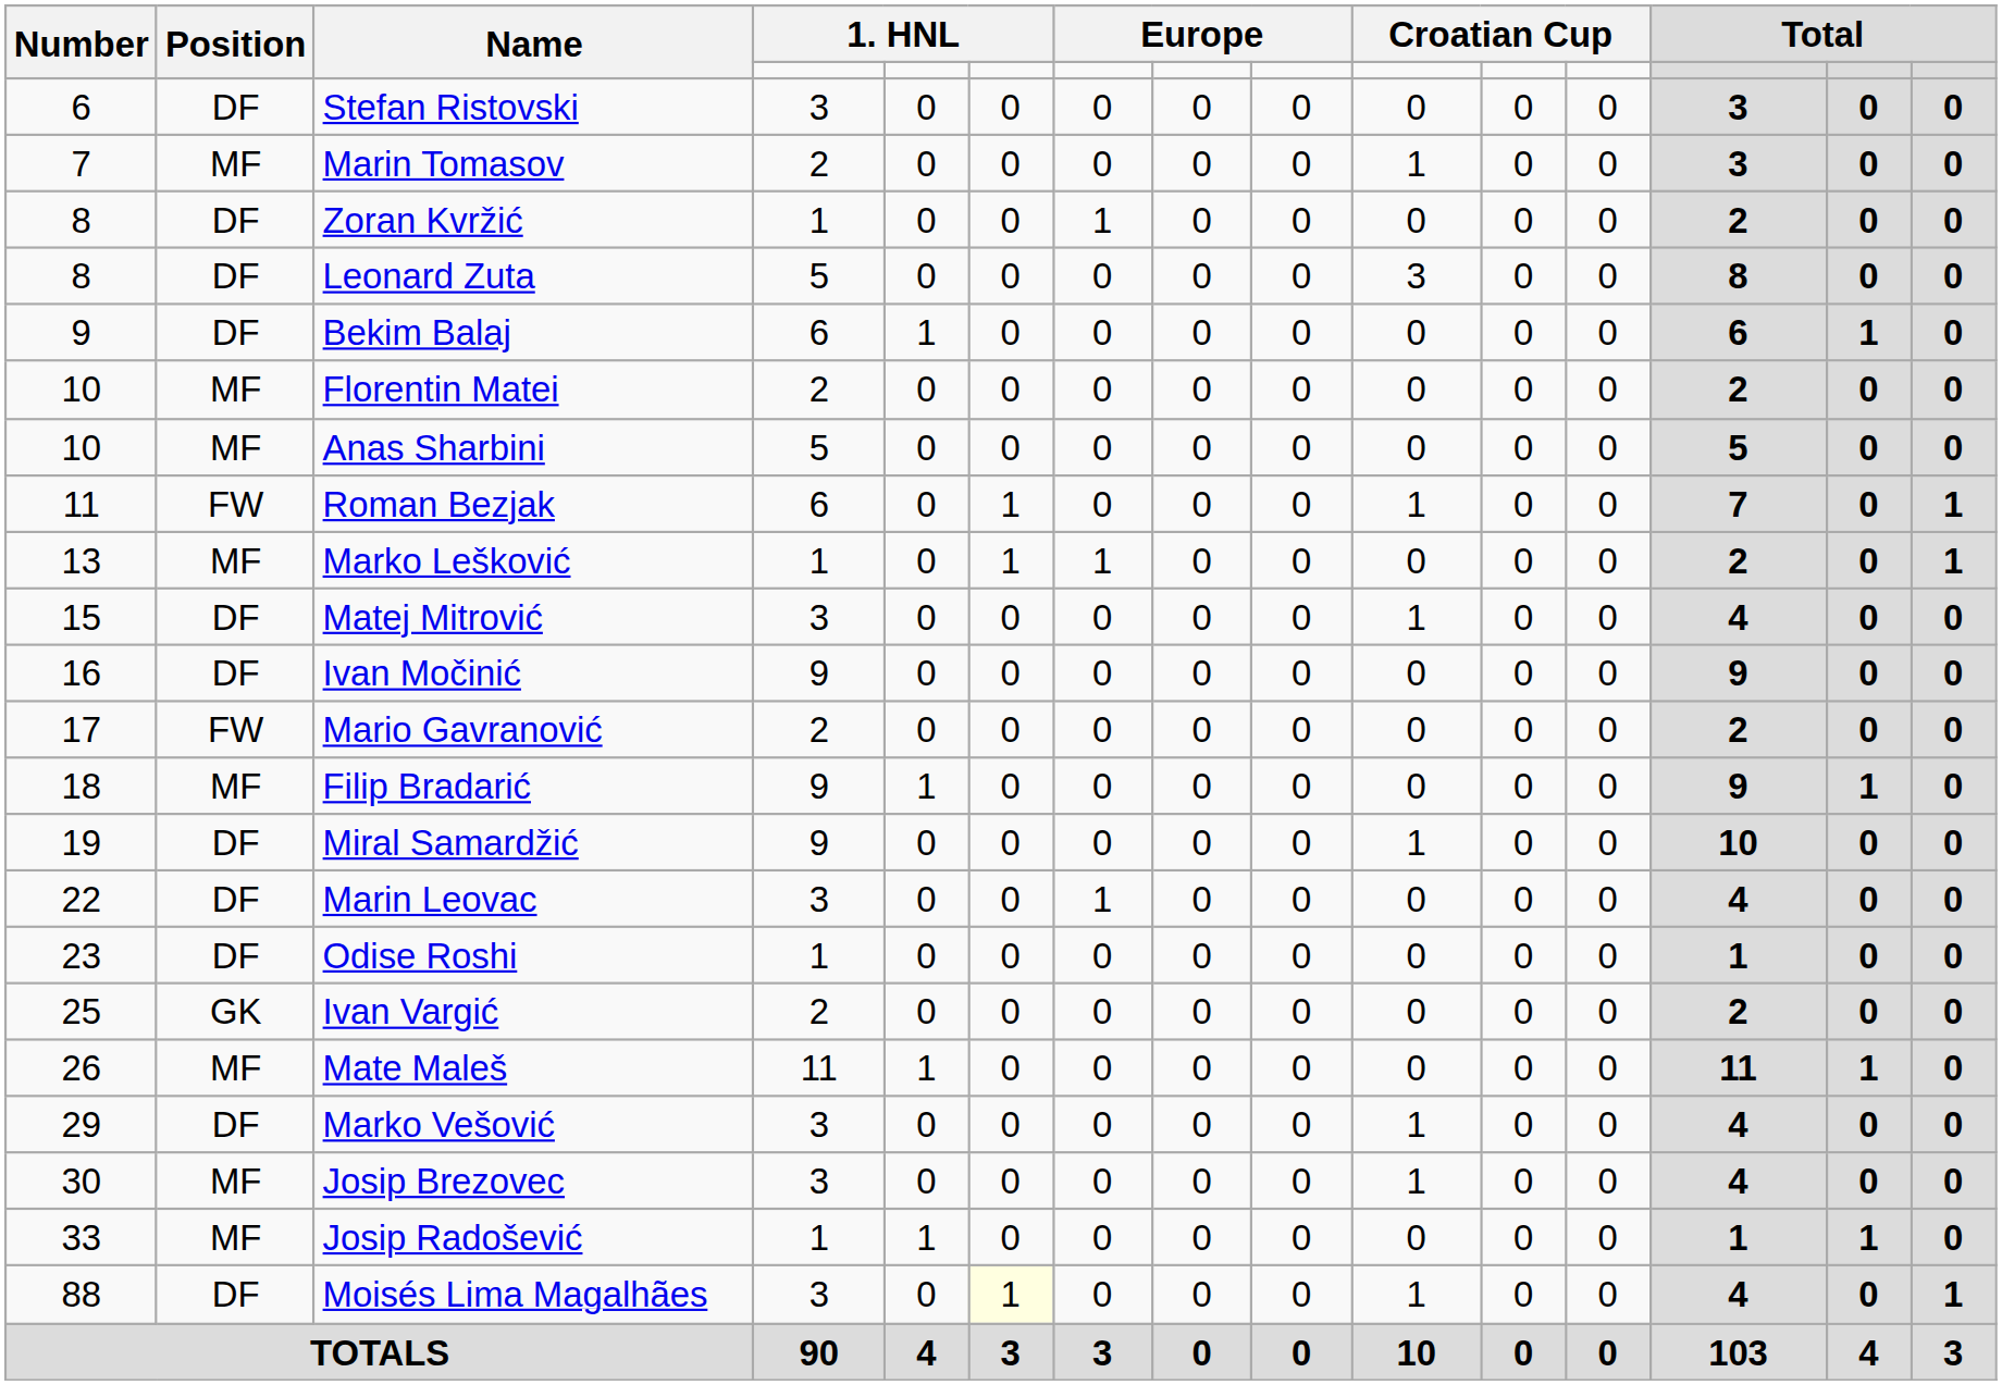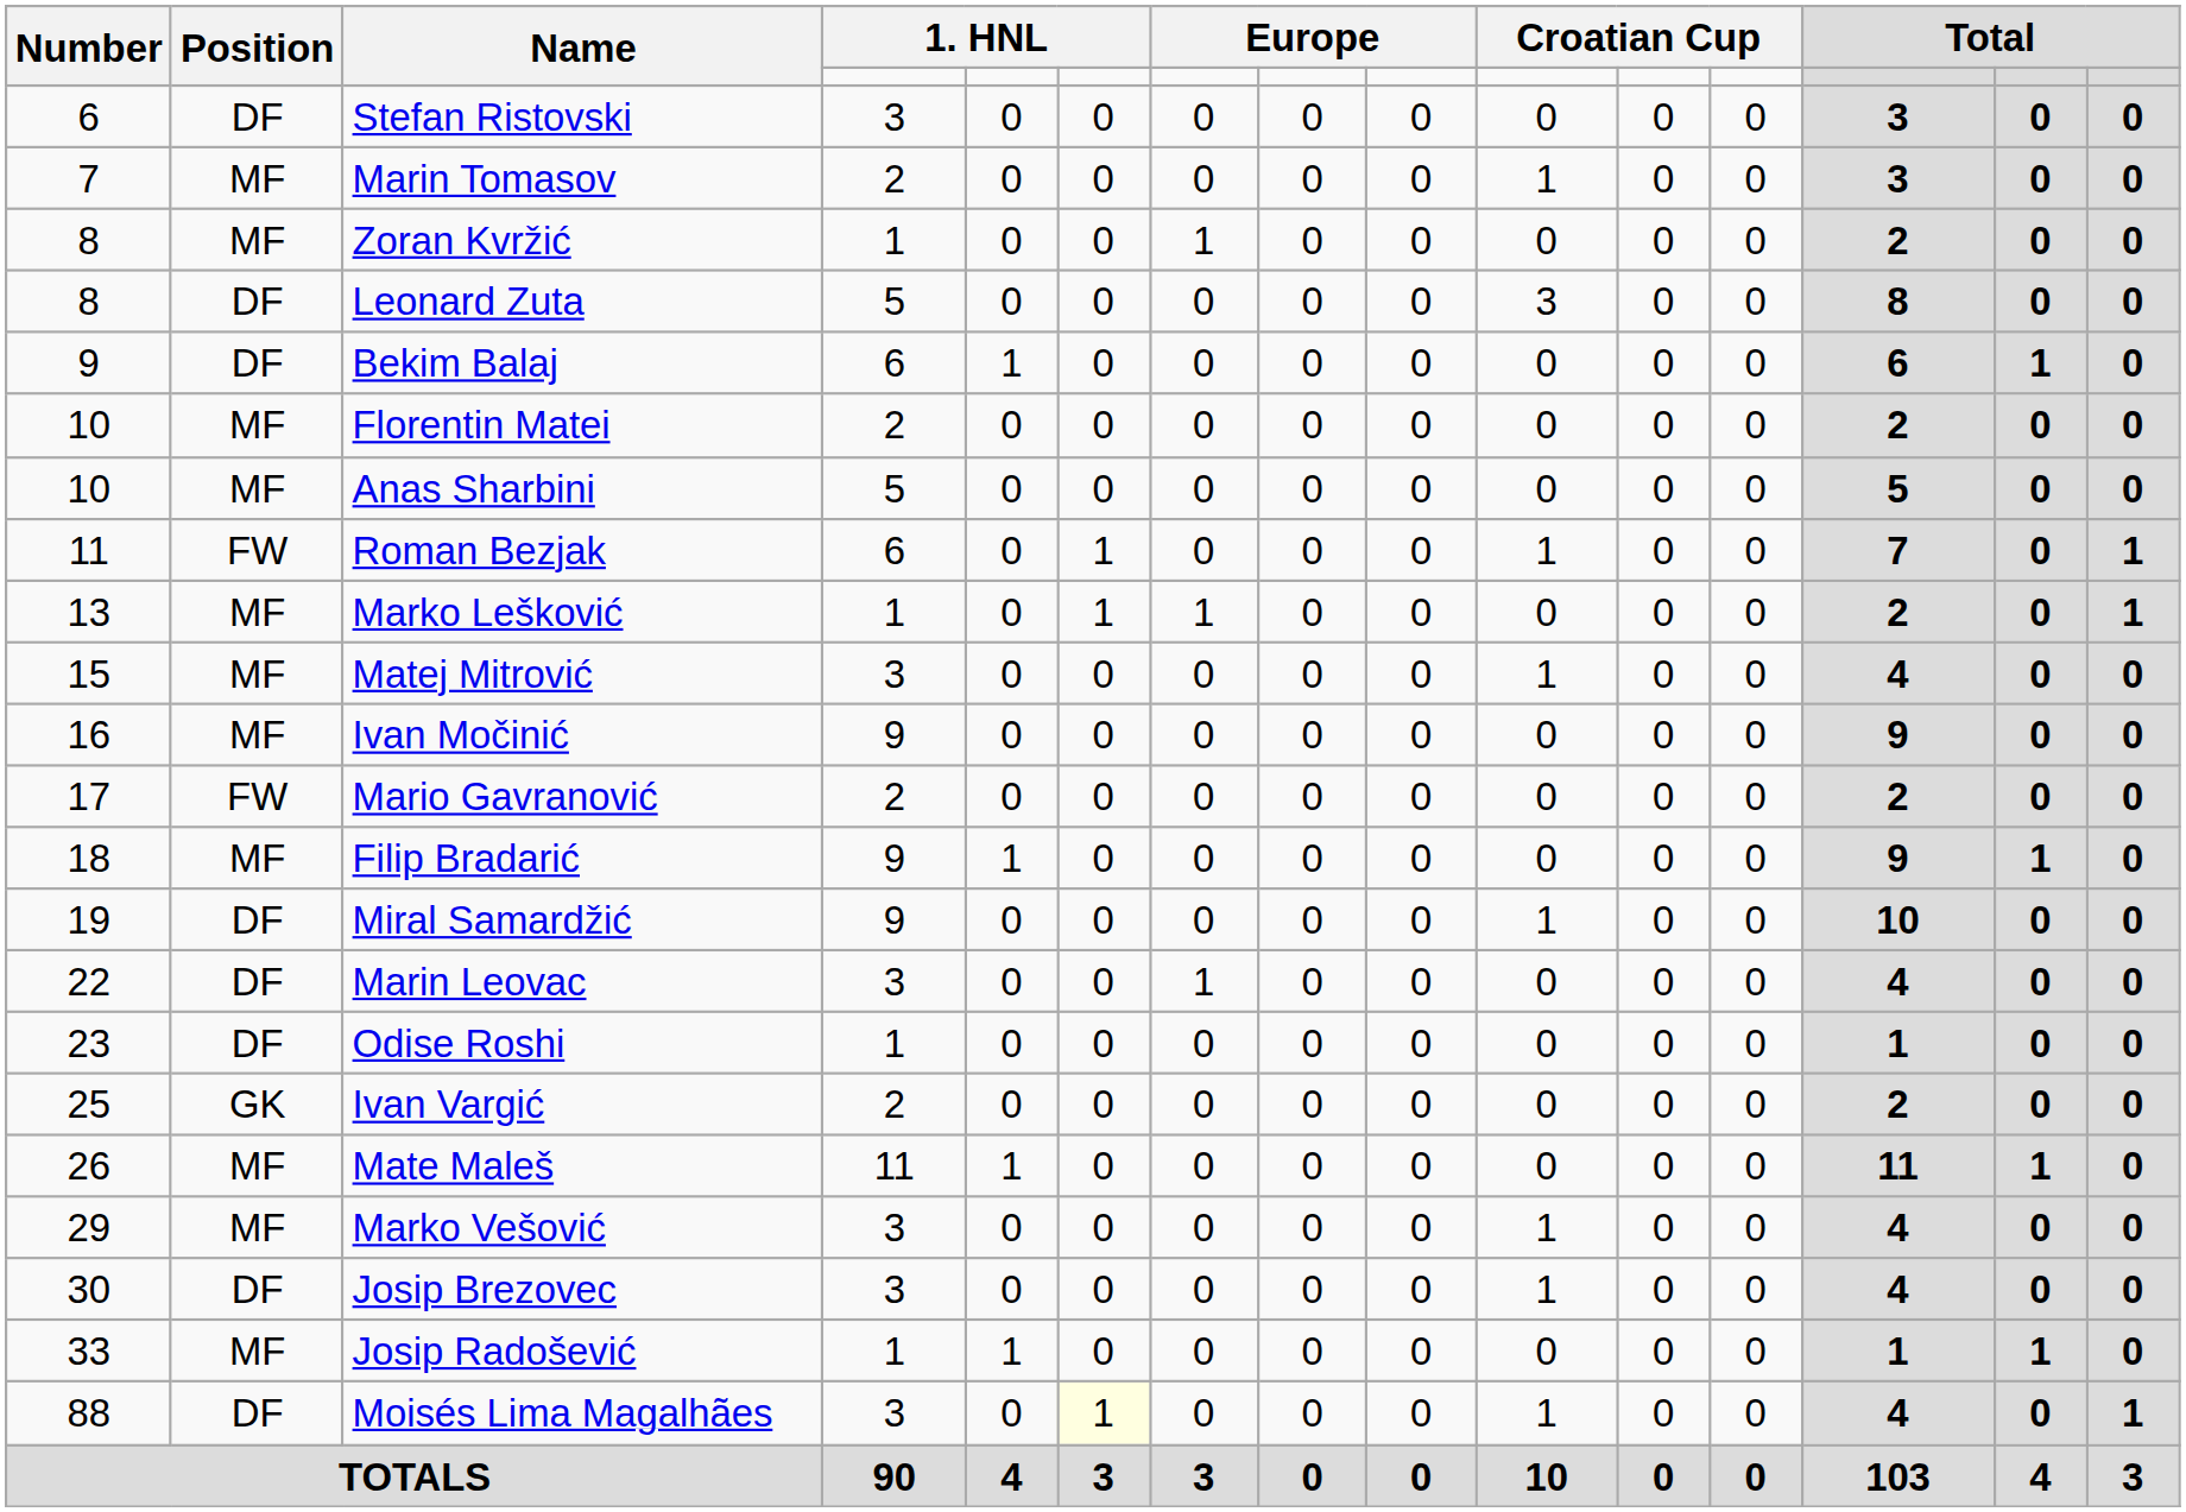Zoran Kvržić | Position: DF -> MF
Matej Mitrović | Position: DF -> MF
Ivan Močinić | Position: DF -> MF
Marko Vešović | Position: DF -> MF
Josip Brezovec | Position: MF -> DF
